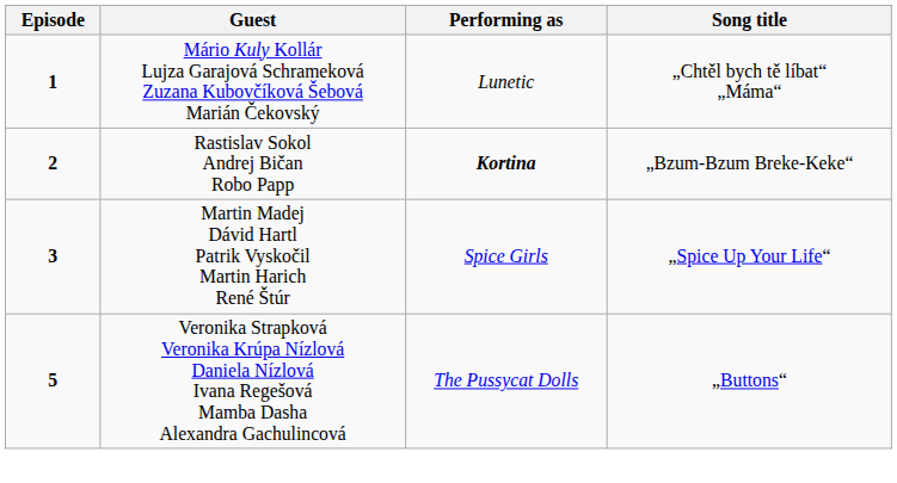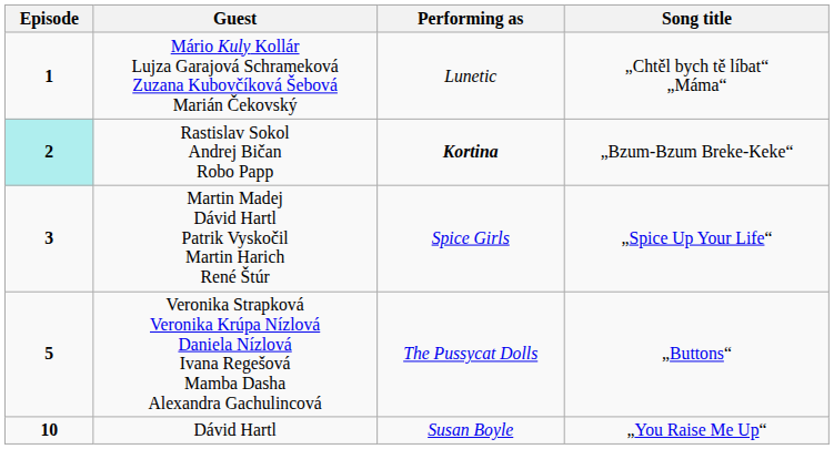Rastislav Sokol Andrej Bičan Robo Papp | Episode: no background -> paleturquoise background
+ row: 10 | Dávid Hartl | Susan Boyle | „You Raise Me Up“
